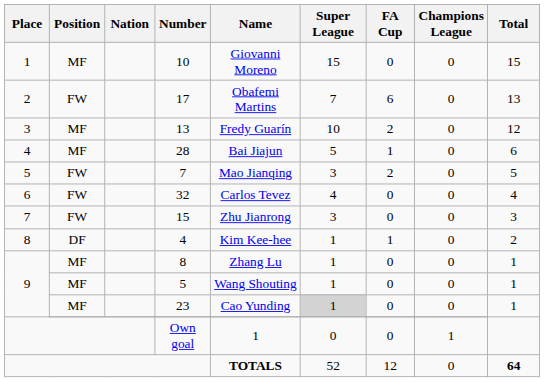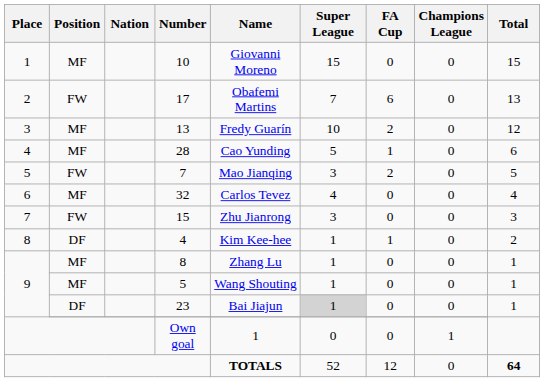28 | Name: Bai Jiajun -> Cao Yunding
32 | Position: FW -> MF
23 | Position: MF -> DF
23 | Name: Cao Yunding -> Bai Jiajun
